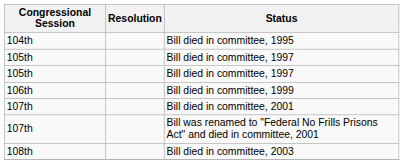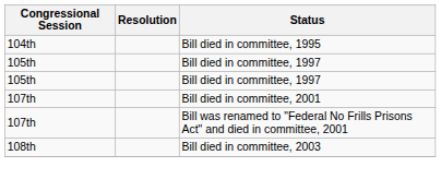- row: 106th | Bill died in committee, 1999
